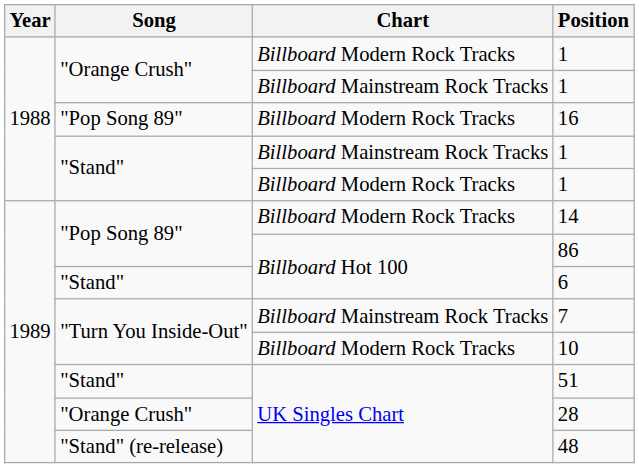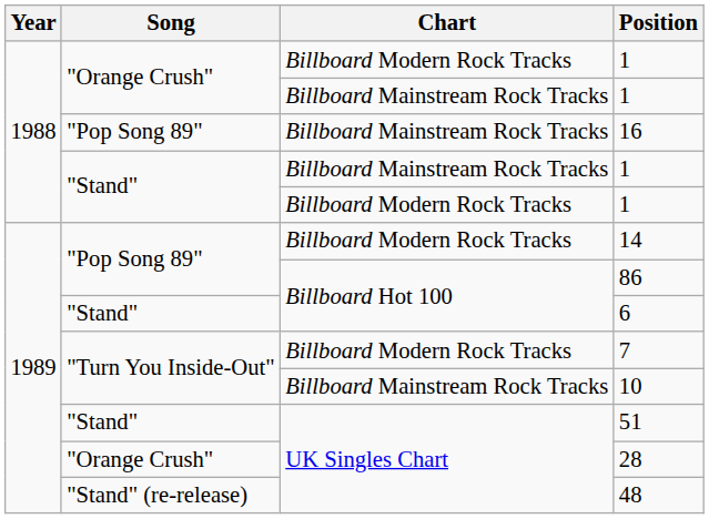16 | Chart: Billboard Modern Rock Tracks -> Billboard Mainstream Rock Tracks
7 | Chart: Billboard Mainstream Rock Tracks -> Billboard Modern Rock Tracks
10 | Chart: Billboard Modern Rock Tracks -> Billboard Mainstream Rock Tracks
